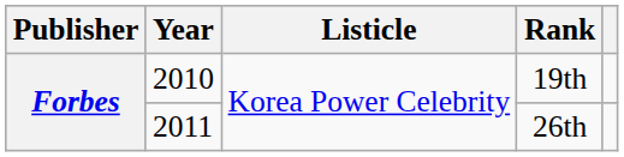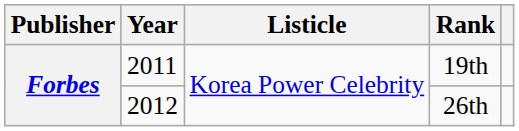19th | Year: 2010 -> 2011
26th | Year: 2011 -> 2012
